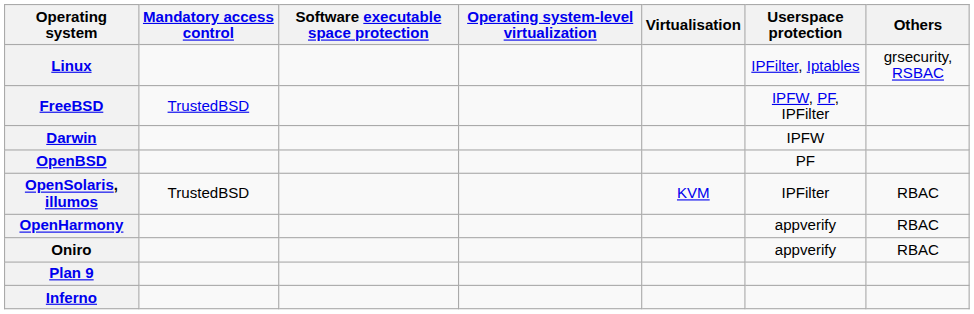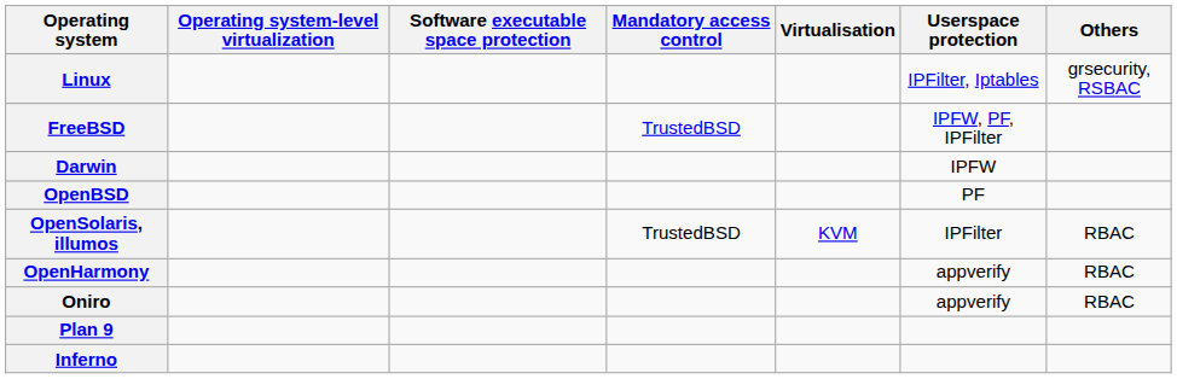columns swapped: Mandatory access control <-> Operating system-level virtualization
